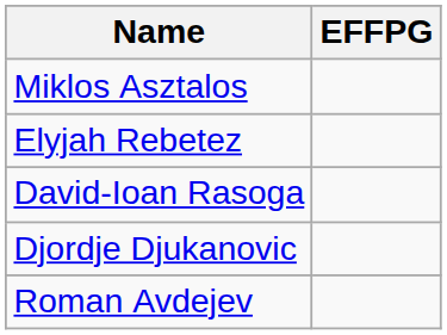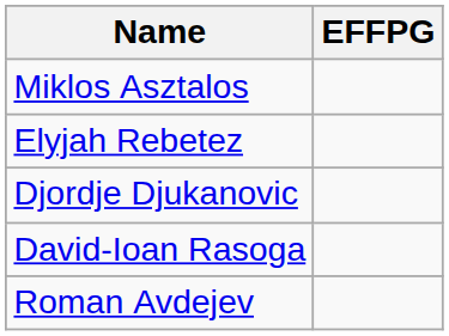rows swapped: Djordje Djukanovic <-> David-Ioan Rasoga
